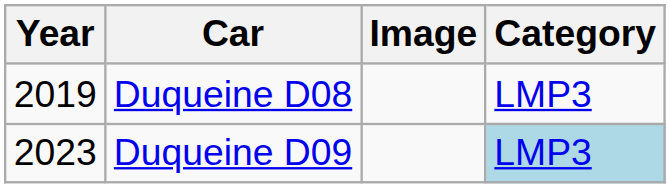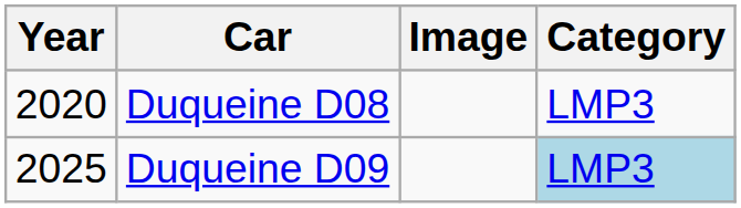Duqueine D08 | Year: 2019 -> 2020
Duqueine D09 | Year: 2023 -> 2025
